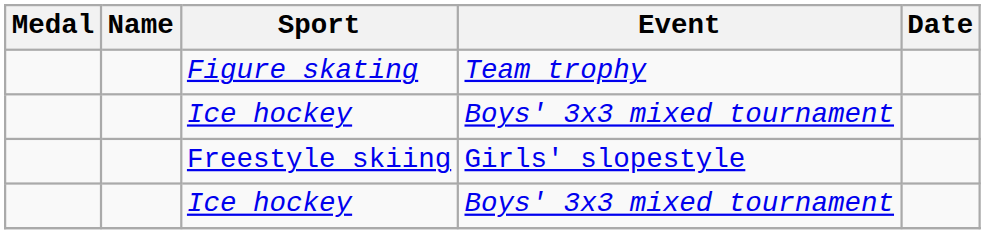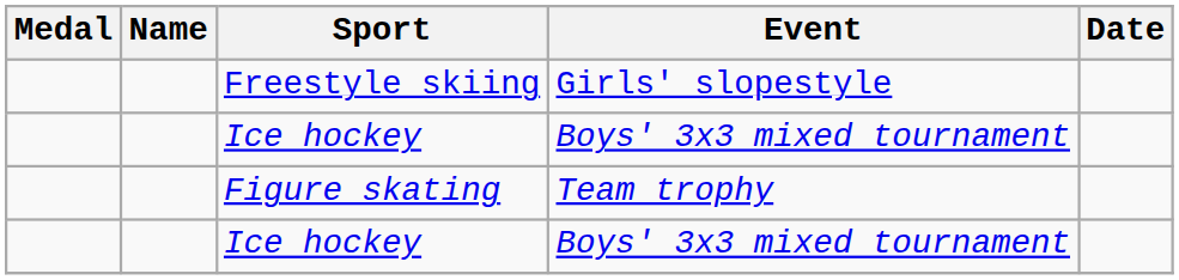rows swapped: Figure skating <-> Freestyle skiing
